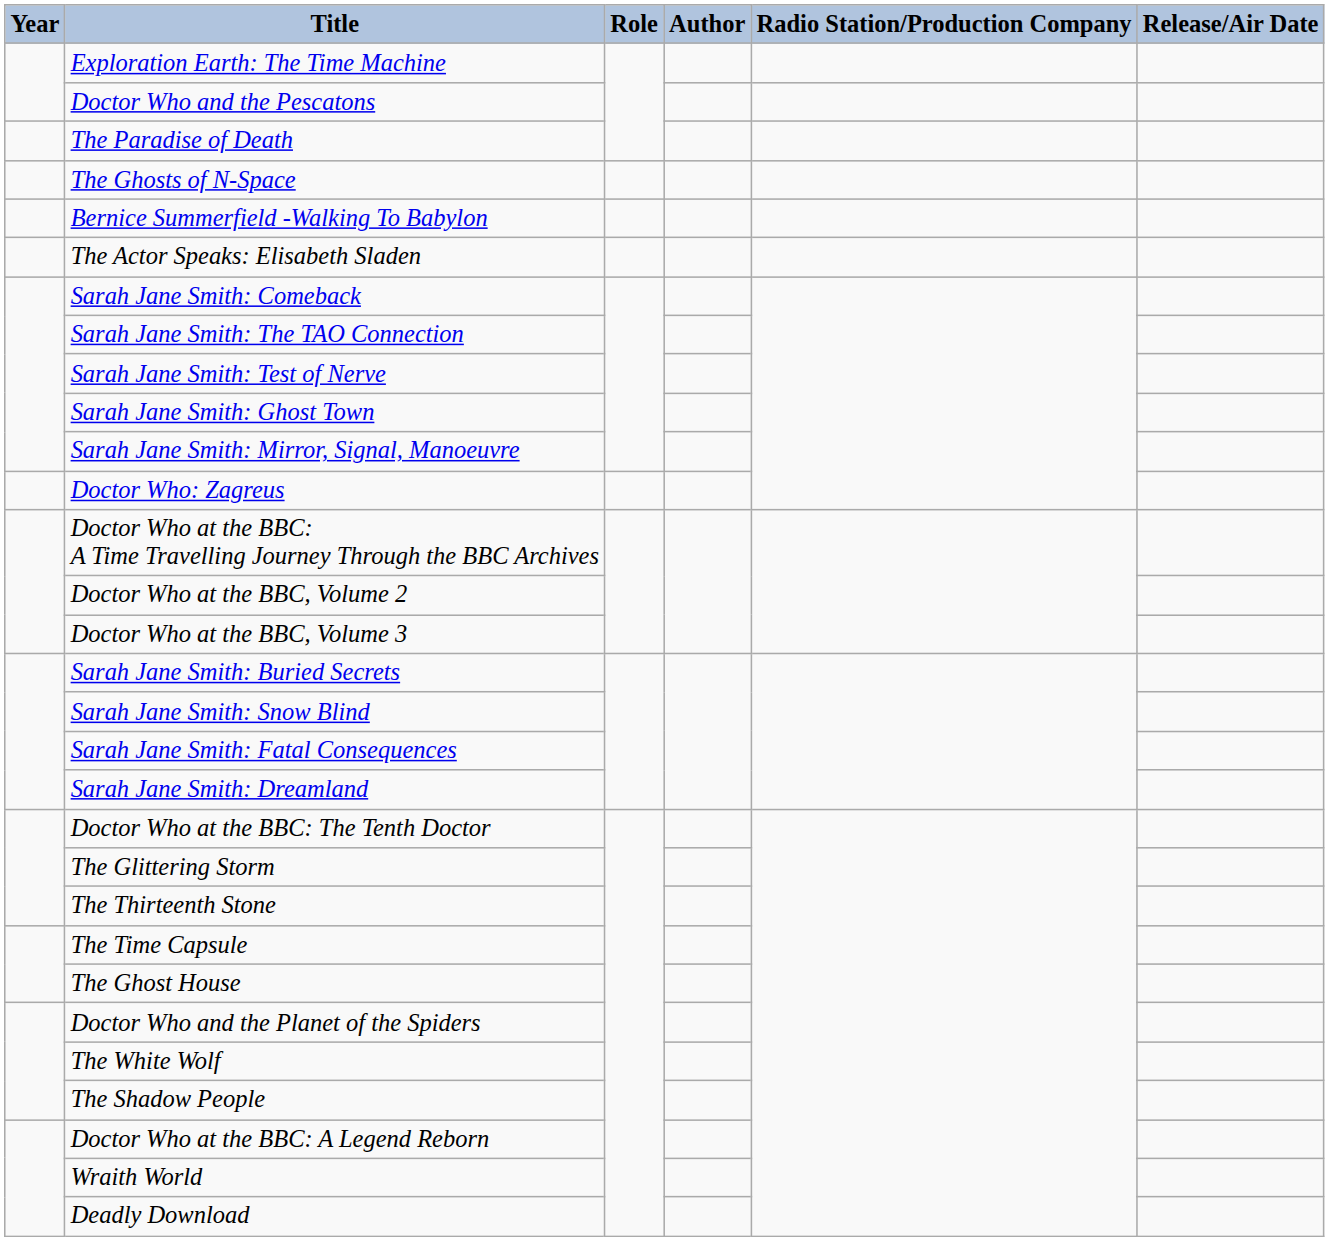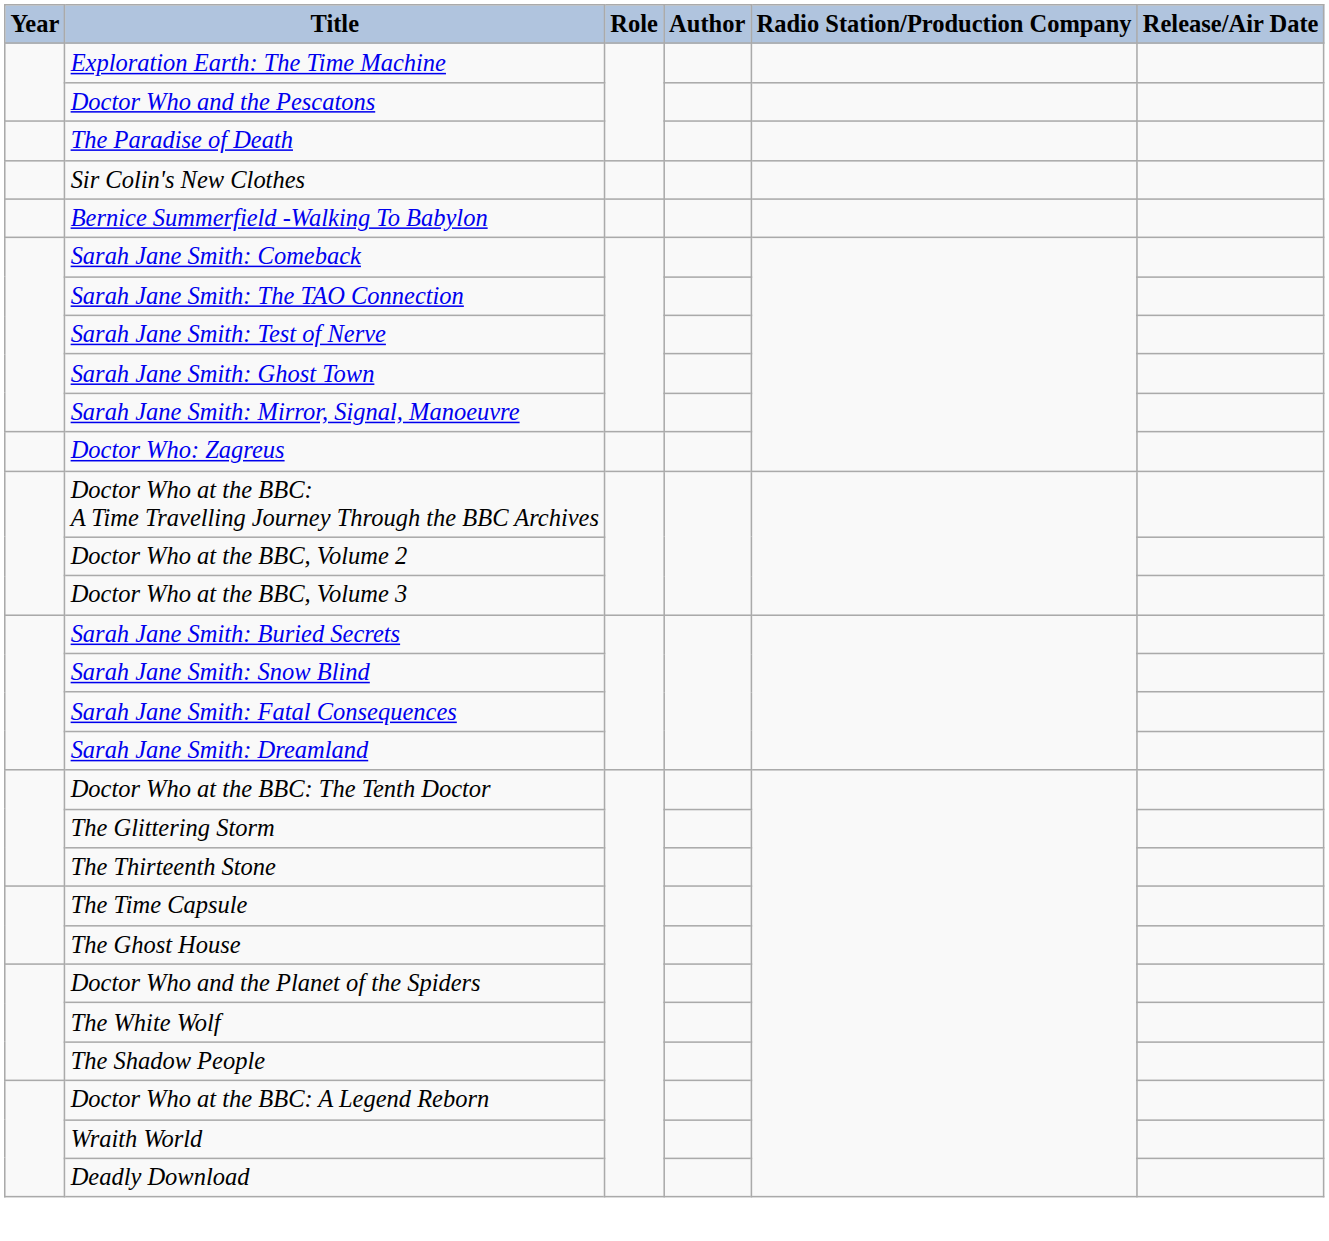+ row: Sir Colin's New Clothes
- row: The Ghosts of N-Space
- row: The Actor Speaks: Elisabeth Sladen
